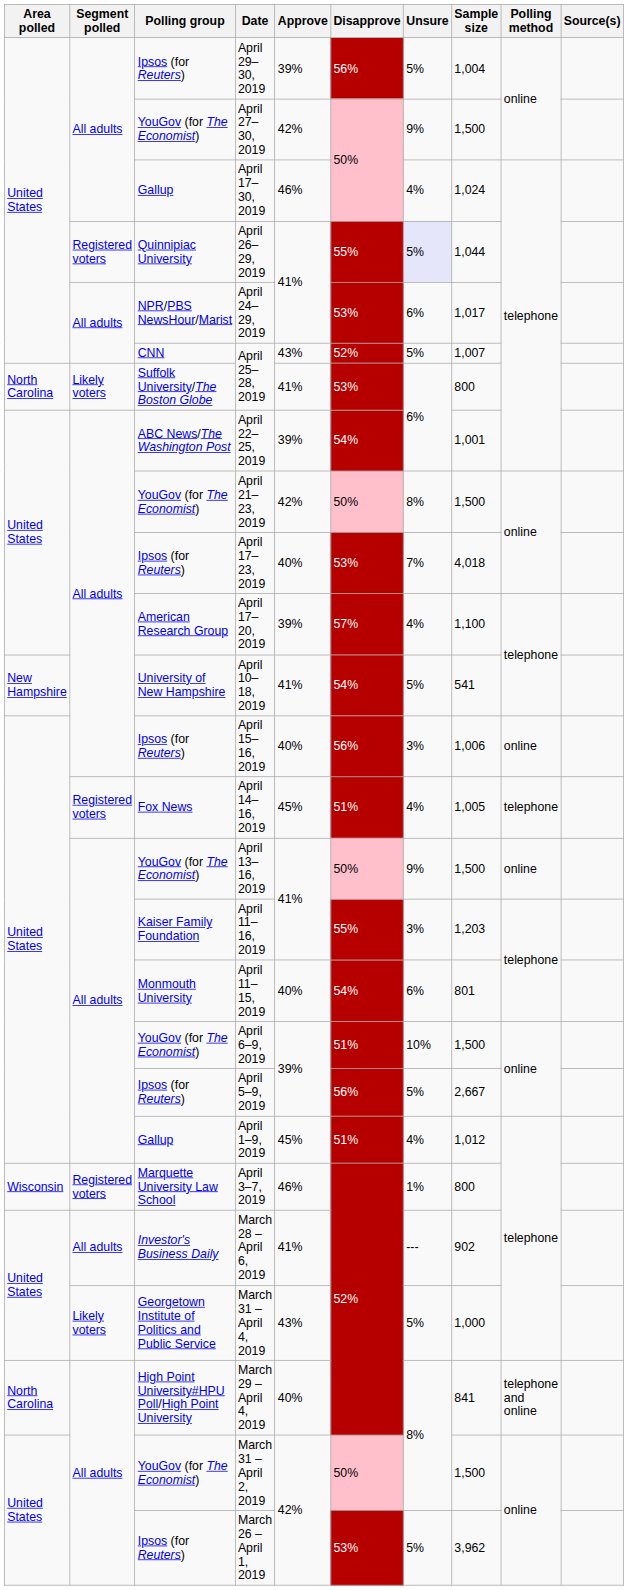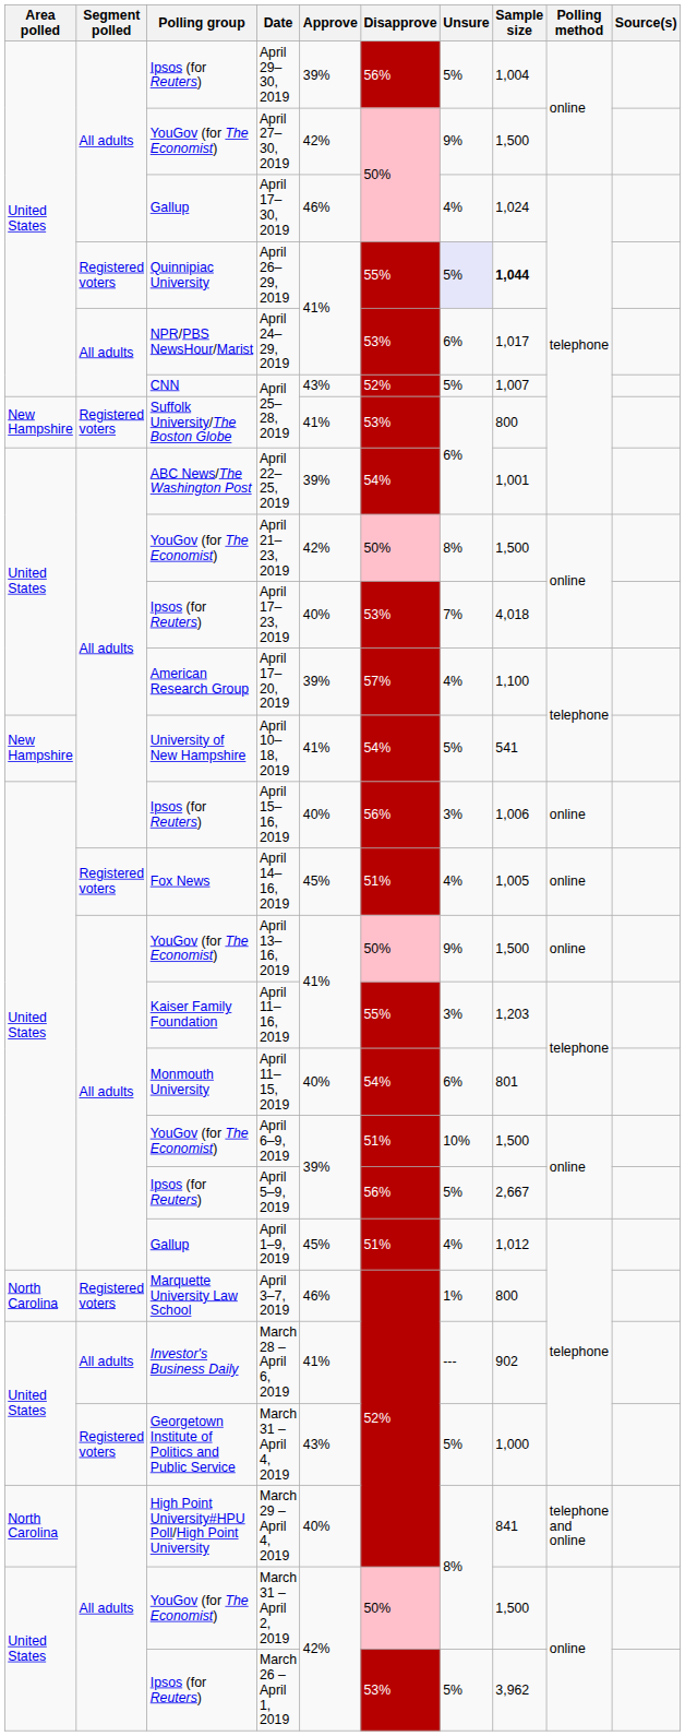April 26–29, 2019 | Sample size: normal -> bold
Suffolk University/The Boston Globe / April 25–28, 2019 | Area polled: North Carolina -> New Hampshire
Suffolk University/The Boston Globe / April 25–28, 2019 | Segment polled: Likely voters -> Registered voters
April 14–16, 2019 | Polling method: telephone -> online
April 3–7, 2019 | Area polled: Wisconsin -> North Carolina
March 31 – April 4, 2019 | Segment polled: Likely voters -> Registered voters
